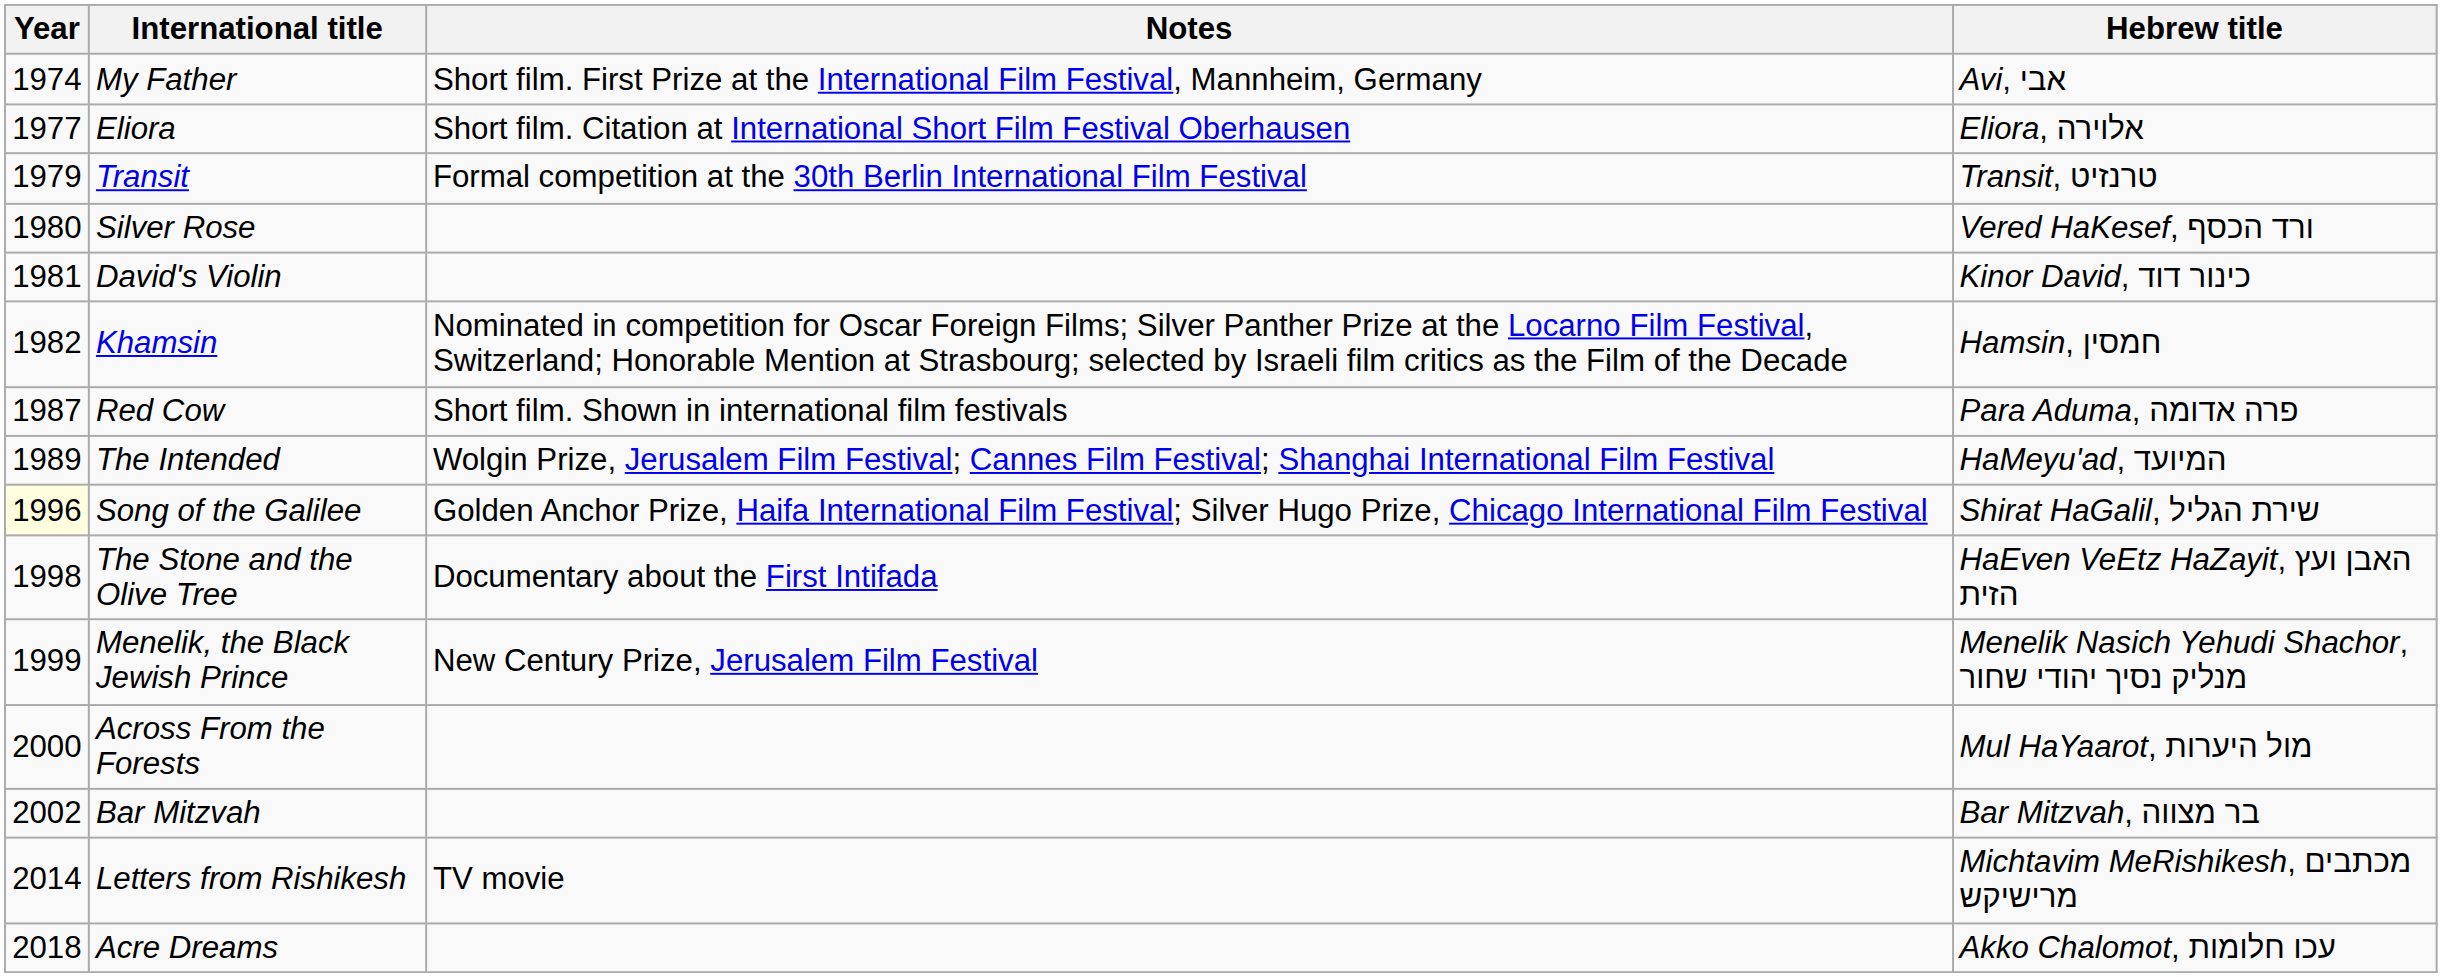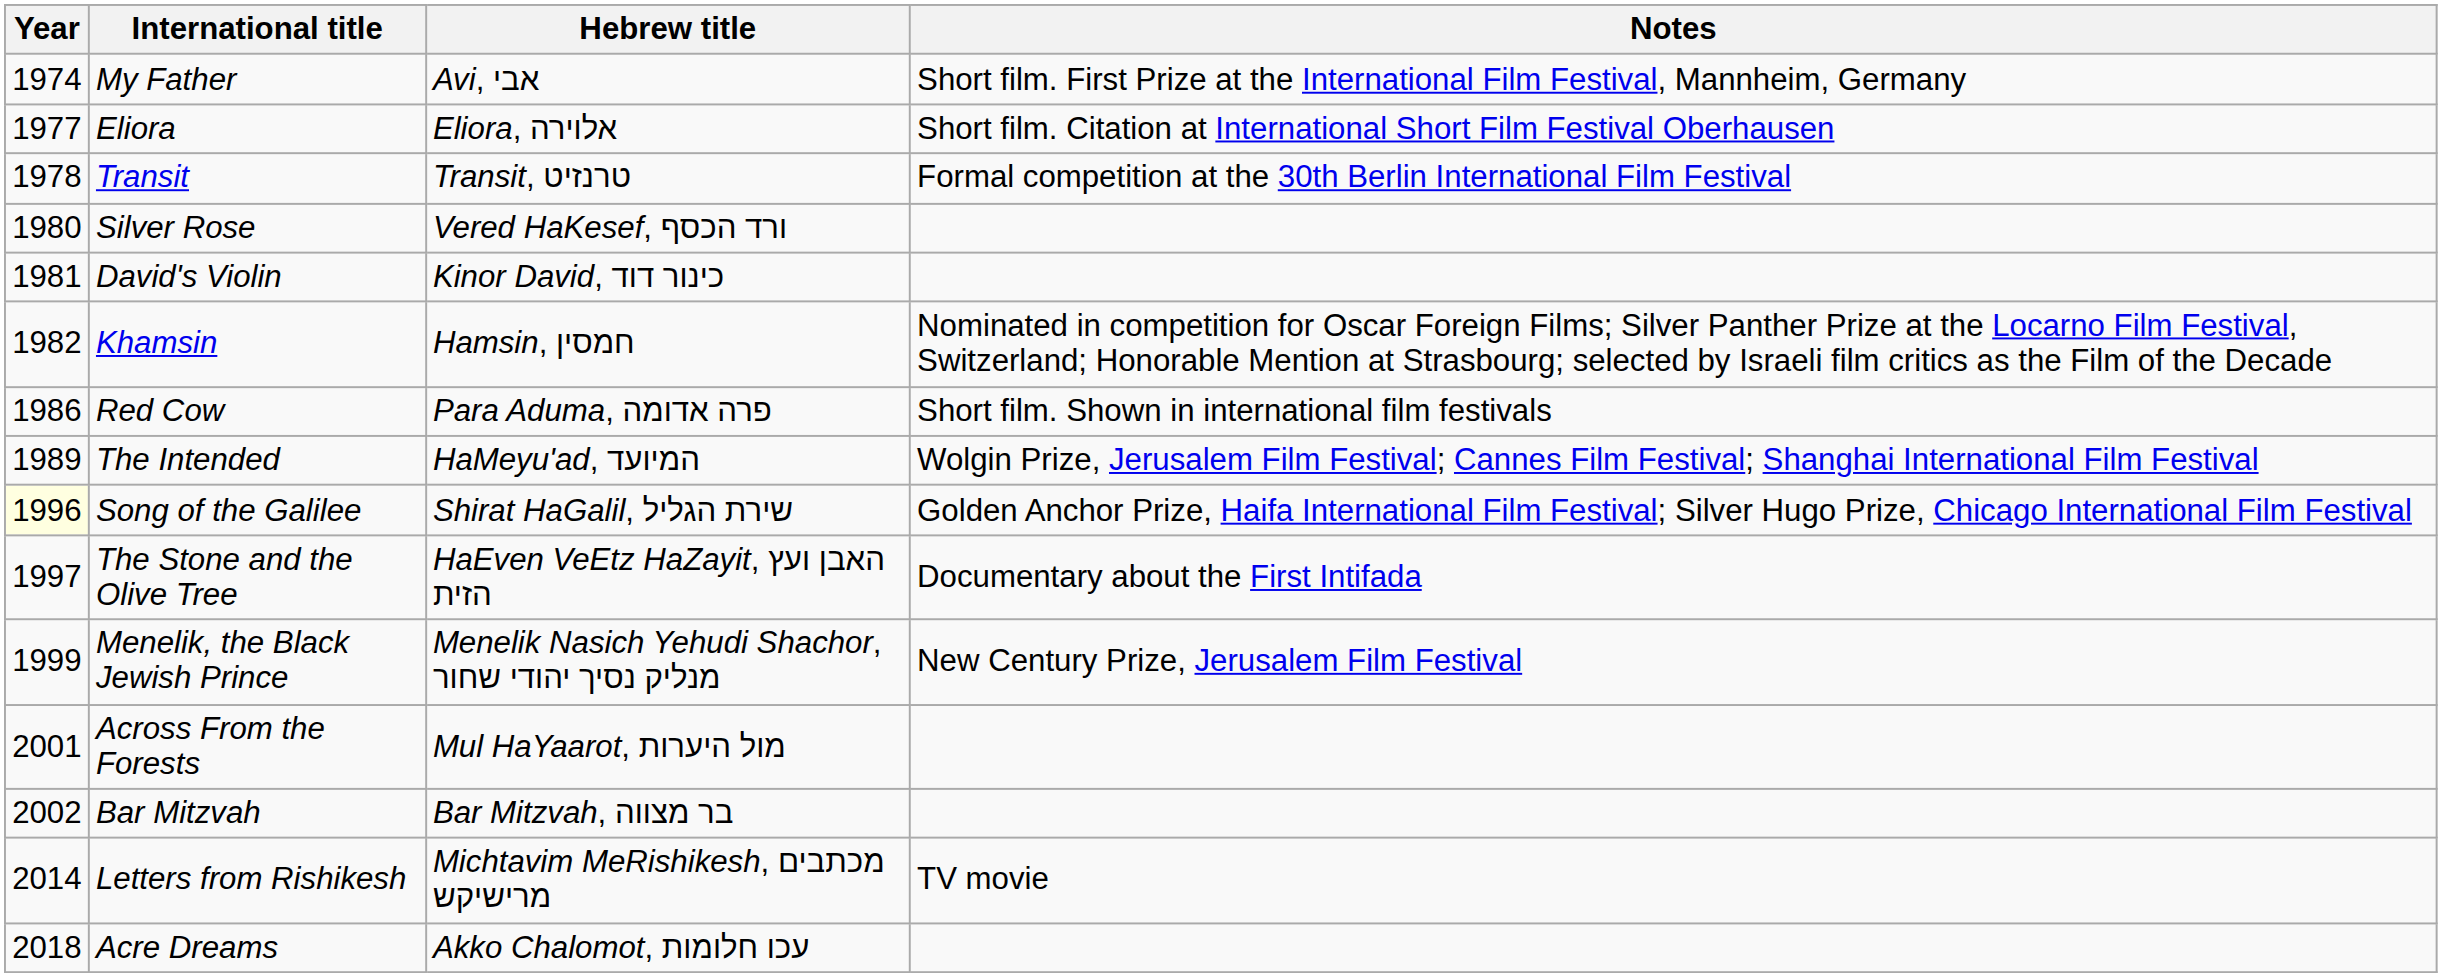columns swapped: Hebrew title <-> Notes
Transit | Year: 1979 -> 1978
Red Cow | Year: 1987 -> 1986
The Stone and the Olive Tree | Year: 1998 -> 1997
Across From the Forests | Year: 2000 -> 2001
